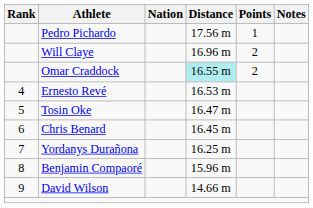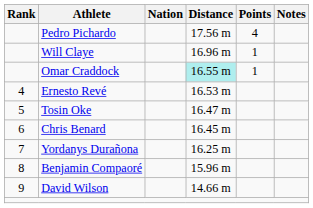Pedro Pichardo | Points: 1 -> 4
Will Claye | Points: 2 -> 1
Omar Craddock | Points: 2 -> 1
